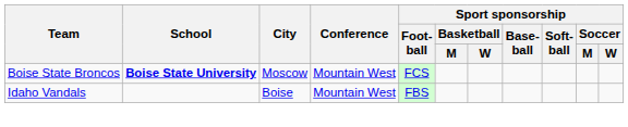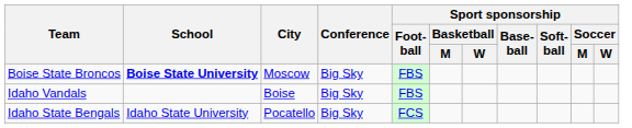Boise State Broncos | Conference: Mountain West -> Big Sky
Boise State Broncos | Sport sponsorship / Foot- ball: FCS -> FBS
Idaho Vandals | Conference: Mountain West -> Big Sky
+ row: Idaho State Bengals | Idaho State University | Pocatello | Big Sky | FCS
